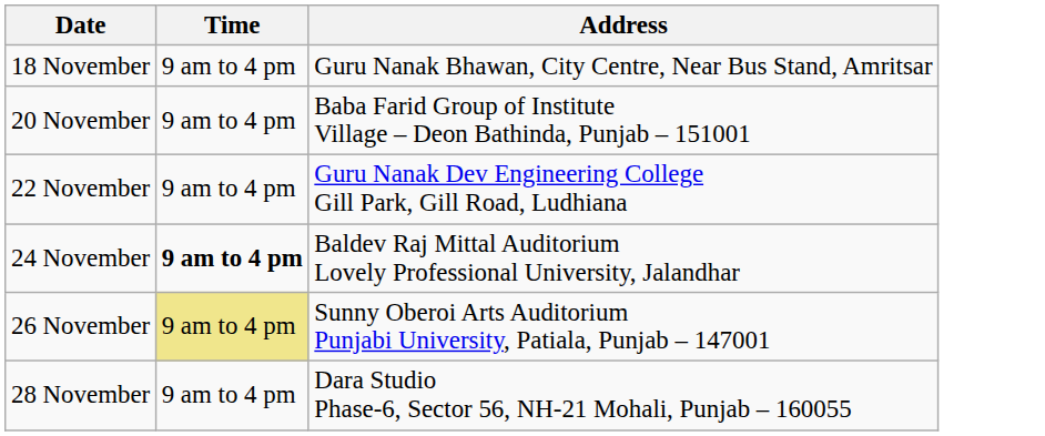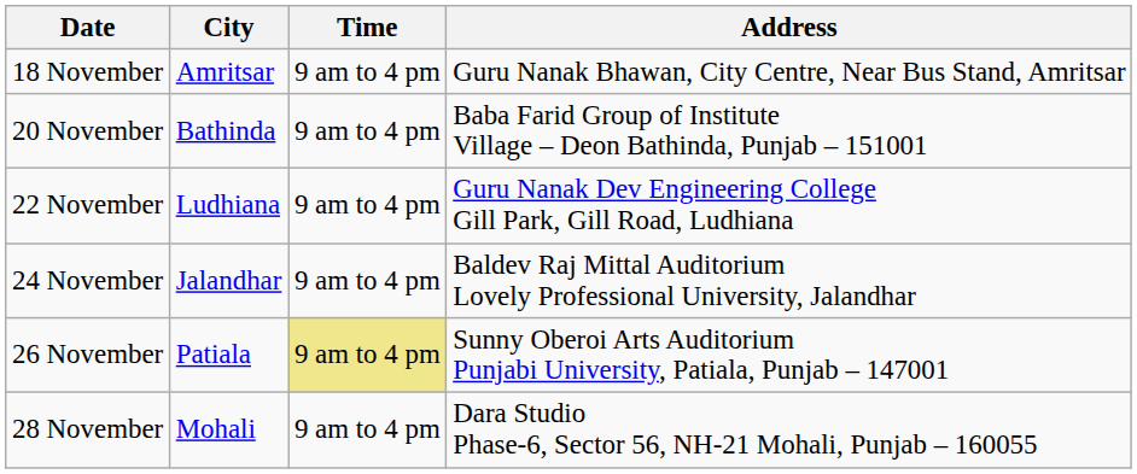+ column: City | Amritsar | Bathinda | Ludhiana | Jalandhar | Patiala | Mohali
24 November | Time: bold -> normal
